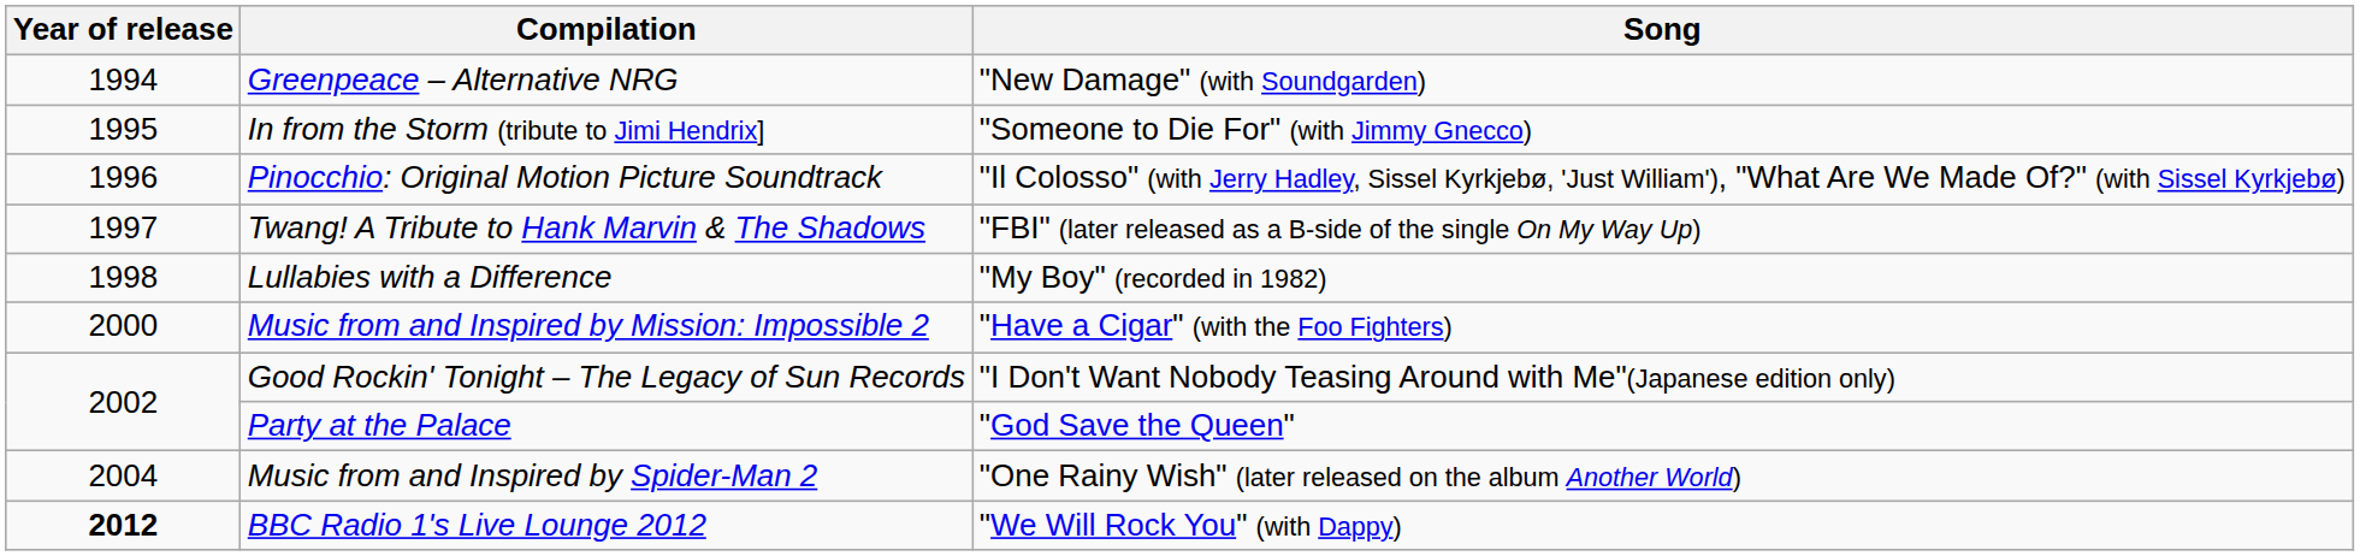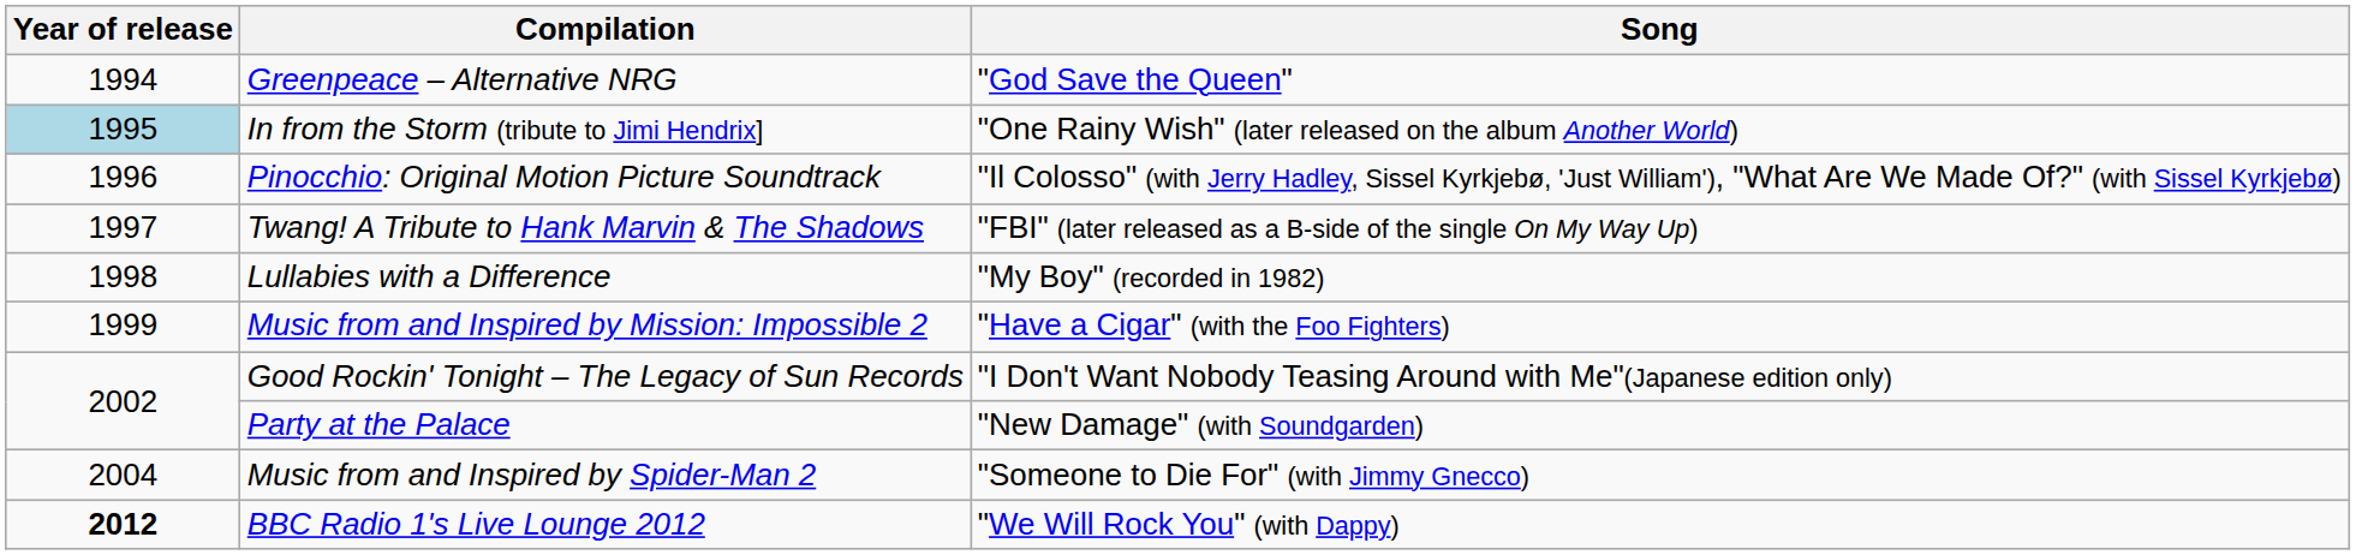Greenpeace – Alternative NRG | Song: "New Damage" (with Soundgarden) -> "God Save the Queen"
In from the Storm (tribute to Jimi Hendrix] | Year of release: no background -> lightblue background
In from the Storm (tribute to Jimi Hendrix] | Song: "Someone to Die For" (with Jimmy Gnecco) -> "One Rainy Wish" (later released on the album Another World)
Music from and Inspired by Mission: Impossible 2 | Year of release: 2000 -> 1999
Party at the Palace | Song: "God Save the Queen" -> "New Damage" (with Soundgarden)
Music from and Inspired by Spider-Man 2 | Song: "One Rainy Wish" (later released on the album Another World) -> "Someone to Die For" (with Jimmy Gnecco)
